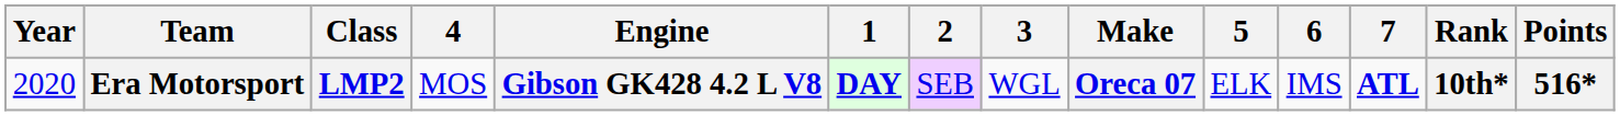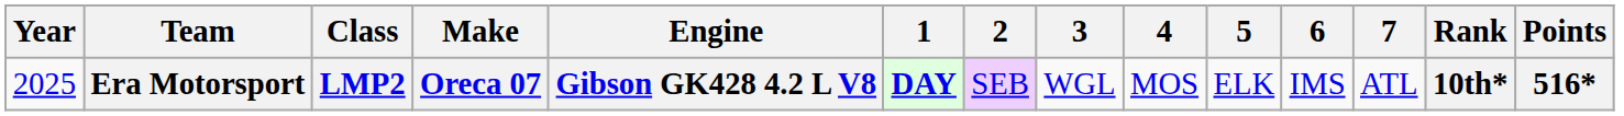columns swapped: Make <-> 4
Era Motorsport | Year: 2020 -> 2025
Era Motorsport | 7: bold -> normal
